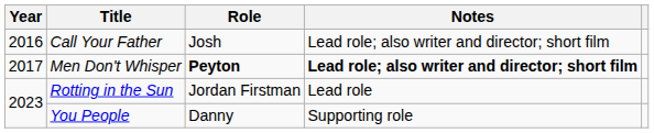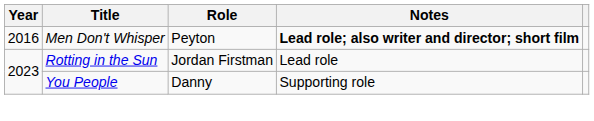- row: 2016 | Call Your Father | Josh | Lead role; also writer and director; short film
Men Don't Whisper | Year: 2017 -> 2016
Men Don't Whisper | Role: bold -> normal
